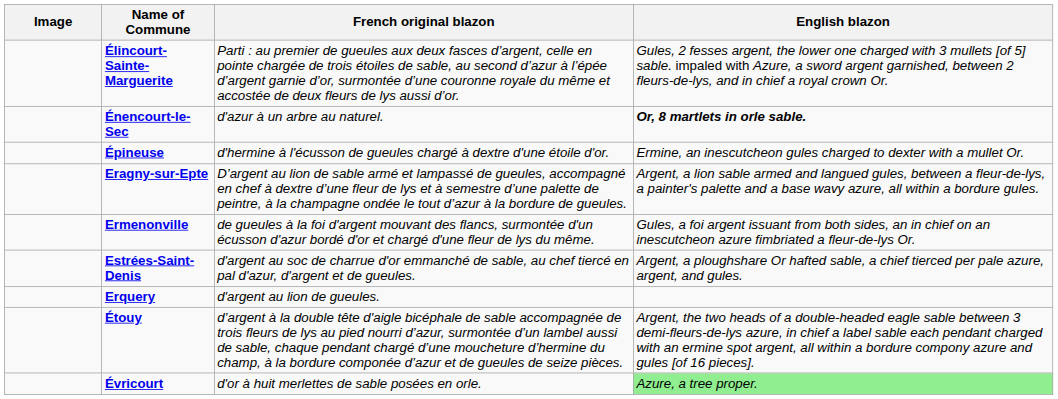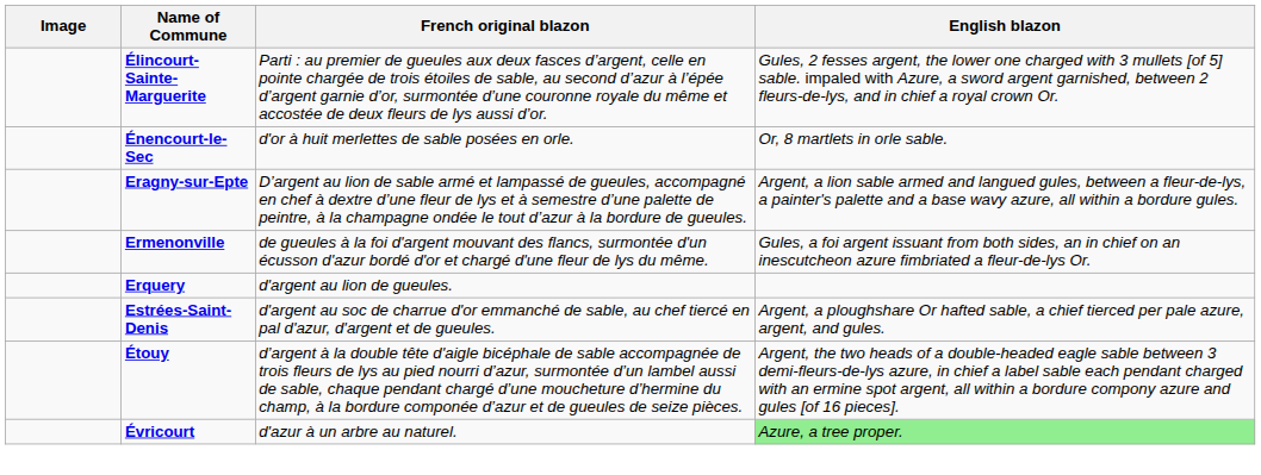Énencourt-le-Sec | French original blazon: d'azur à un arbre au naturel. -> d'or à huit merlettes de sable posées en orle.
Énencourt-le-Sec | English blazon: bold -> normal
- row: Épineuse | d'hermine à l'écusson de gueules chargé à dextre d'une étoile d'or. | Ermine, an inescutcheon gules charged to dexter with a mullet Or.
rows swapped: Erquery <-> Estrées-Saint-Denis
Évricourt | French original blazon: d'or à huit merlettes de sable posées en orle. -> d'azur à un arbre au naturel.
